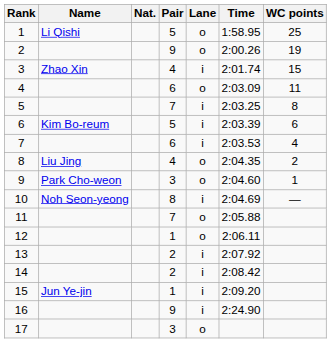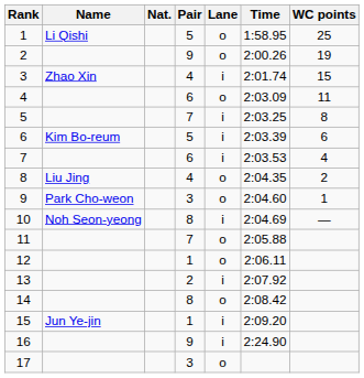14 | Pair: 2 -> 8
14 | Lane: i -> o
